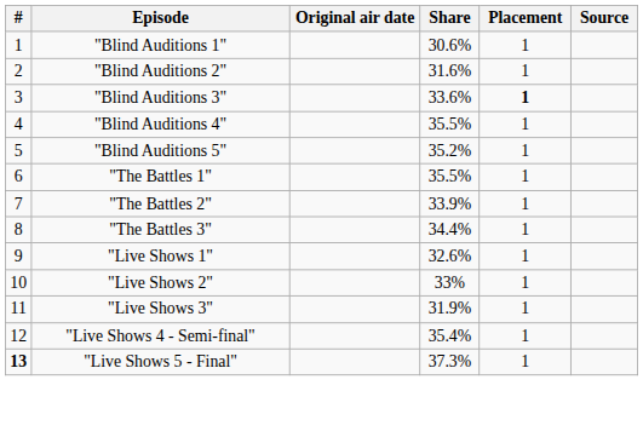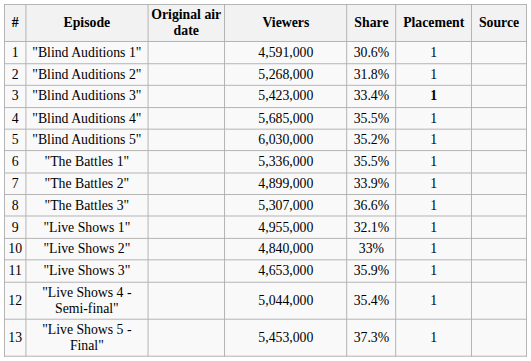+ column: Viewers | 4,591,000 | 5,268,000 | 5,423,000 | 5,685,000 | 6,030,000 | 5,336,000 | 4,899,000 | 5,307,000 | 4,955,000 | 4,840,000 | 4,653,000 | 5,044,000 | 5,453,000
"Blind Auditions 2" | Share: 31.6% -> 31.8%
"Blind Auditions 3" | Share: 33.6% -> 33.4%
"The Battles 3" | Share: 34.4% -> 36.6%
"Live Shows 1" | Share: 32.6% -> 32.1%
"Live Shows 3" | Share: 31.9% -> 35.9%
"Live Shows 5 - Final" | #: bold -> normal
